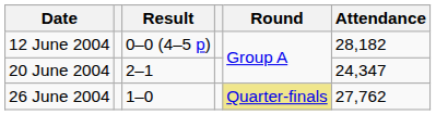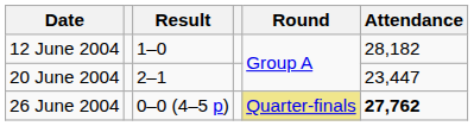12 June 2004 | Result: 0–0 (4–5 p) -> 1–0
20 June 2004 | Attendance: 24,347 -> 23,447
26 June 2004 | Result: 1–0 -> 0–0 (4–5 p)
26 June 2004 | Attendance: normal -> bold
